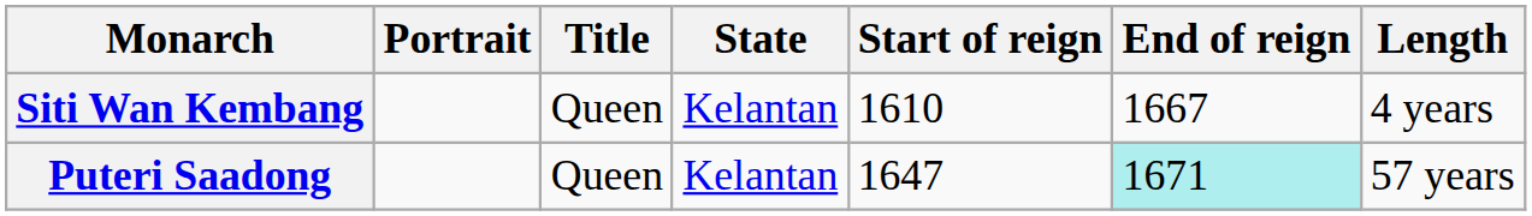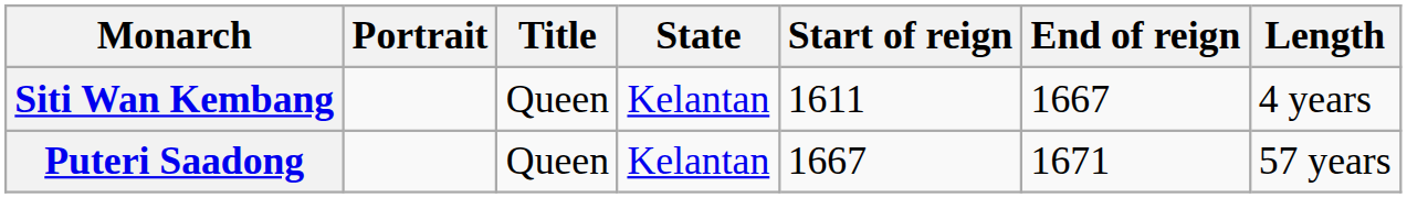Siti Wan Kembang | Start of reign: 1610 -> 1611
Puteri Saadong | Start of reign: 1647 -> 1667
Puteri Saadong | End of reign: paleturquoise background -> no background
